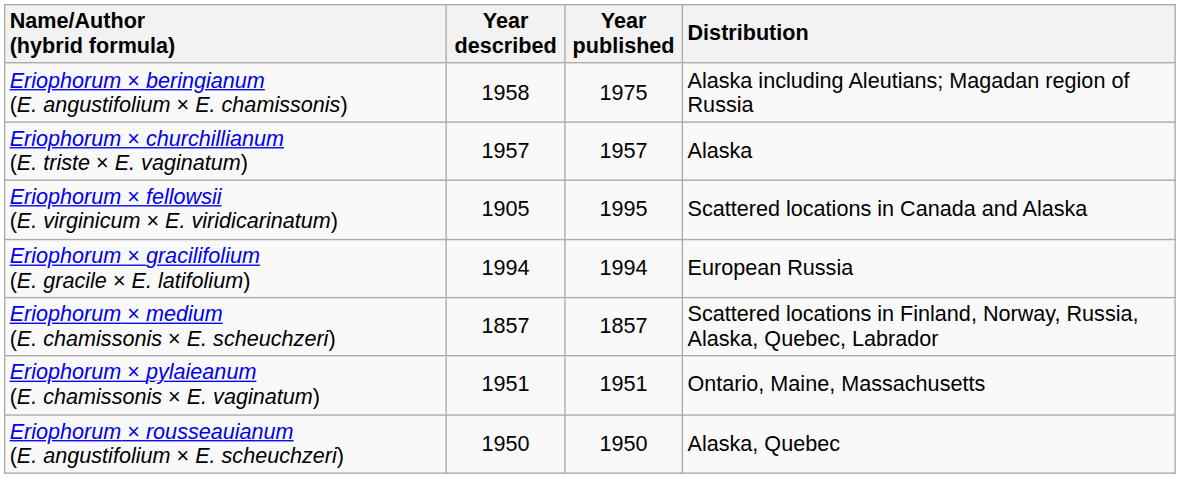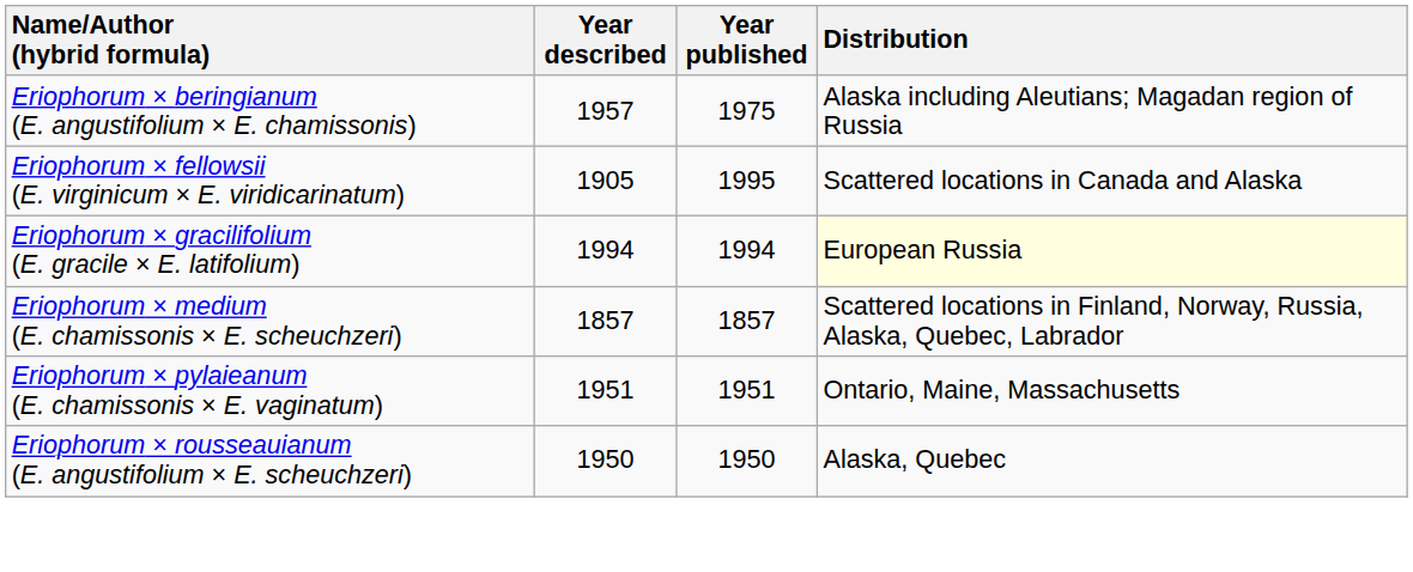Eriophorum × beringianum (E. angustifolium × E. chamissonis) | Year described: 1958 -> 1957
- row: Eriophorum × churchillianum (E. triste × E. vaginatum) | 1957 | 1957 | Alaska
Eriophorum × gracilifolium (E. gracile × E. latifolium) | Distribution: no background -> lightyellow background
